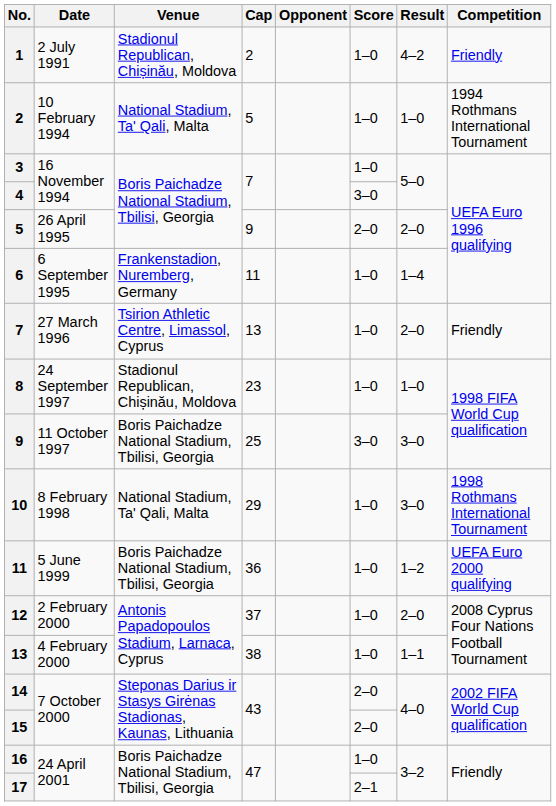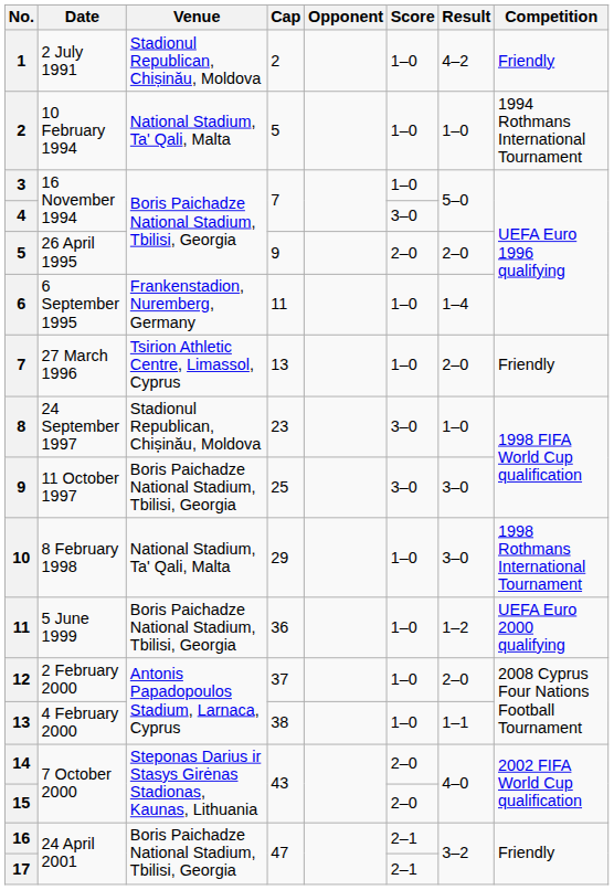8 | Score: 1–0 -> 3–0
16 | Score: 1–0 -> 2–1
